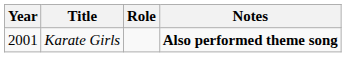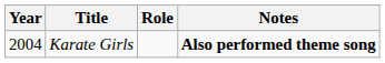Karate Girls | Year: 2001 -> 2004
